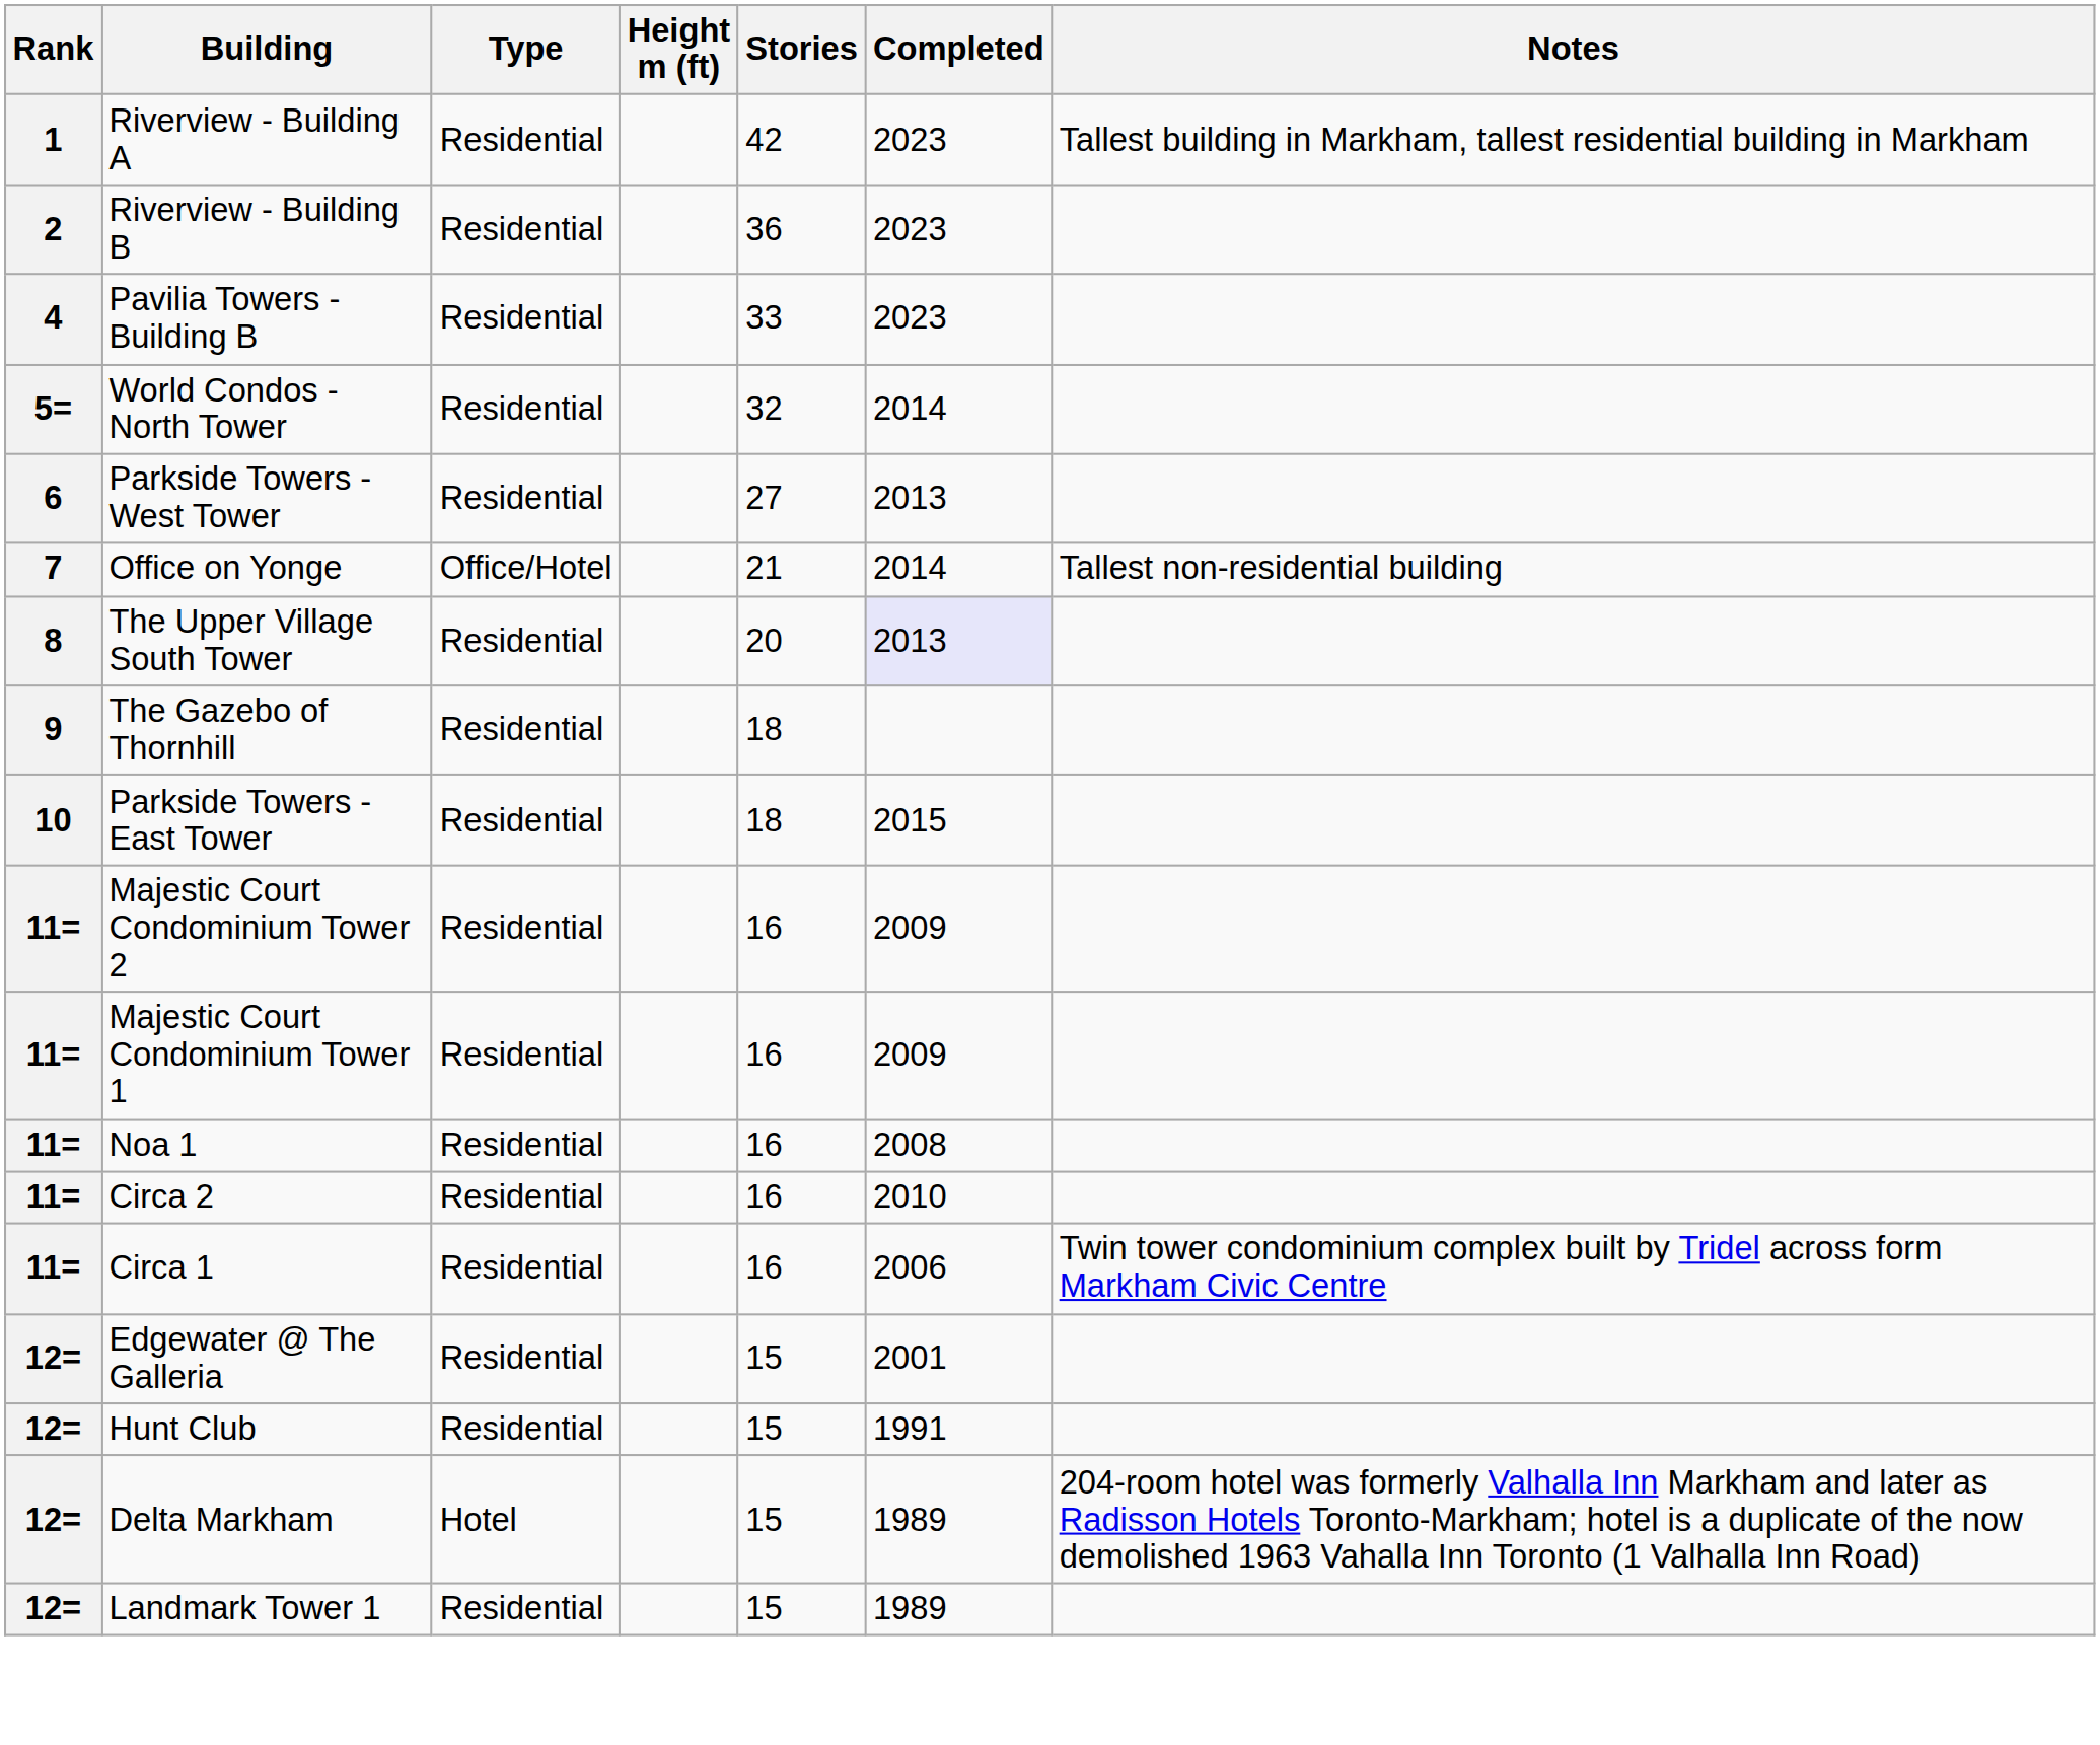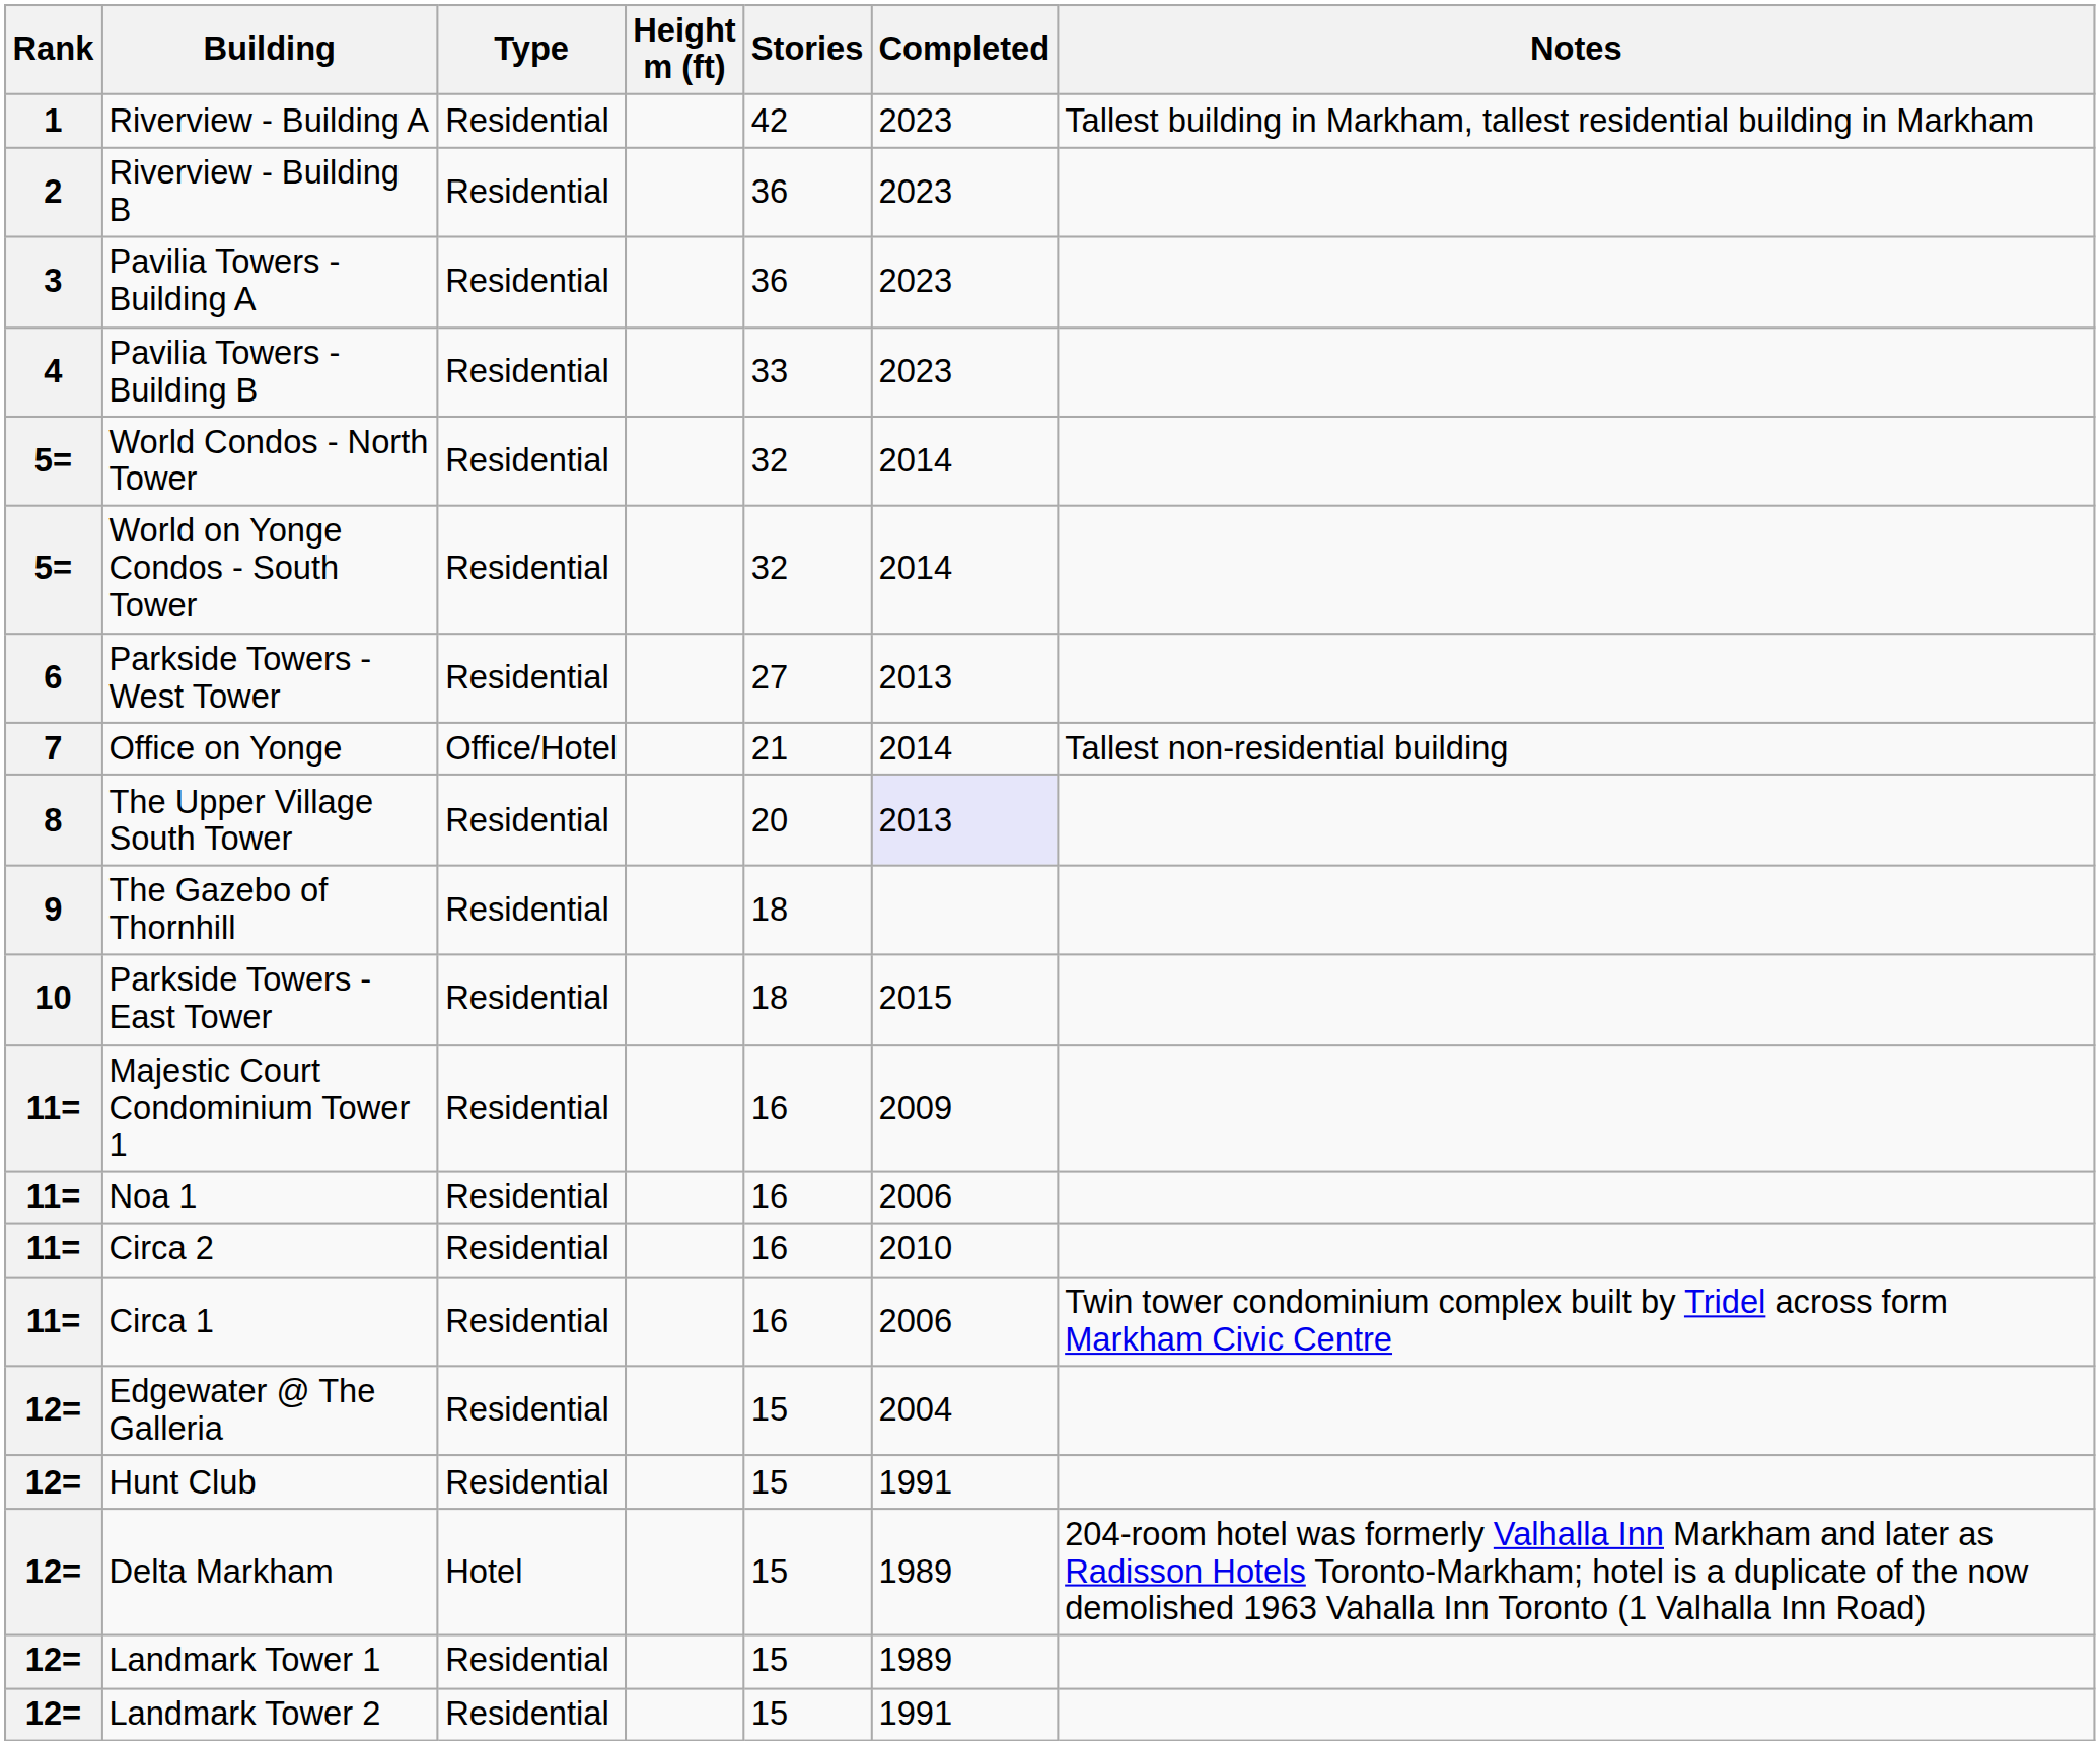+ row: 3 | Pavilia Towers - Building A | Residential | 36 | 2023
+ row: 5= | World on Yonge Condos - South Tower | Residential | 32 | 2014
- row: 11= | Majestic Court Condominium Tower 2 | Residential | 16 | 2009
Noa 1 | Completed: 2008 -> 2006
Edgewater @ The Galleria | Completed: 2001 -> 2004
+ row: 12= | Landmark Tower 2 | Residential | 15 | 1991
